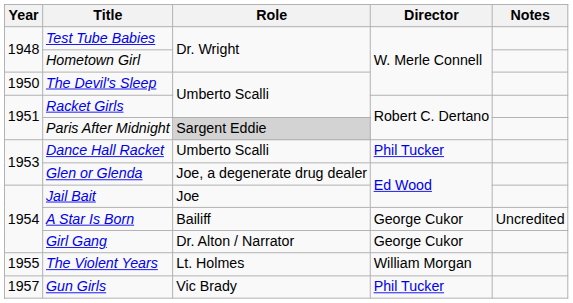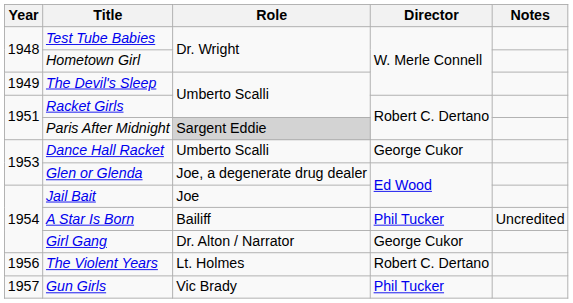The Devil's Sleep | Year: 1950 -> 1949
Dance Hall Racket | Director: Phil Tucker -> George Cukor
A Star Is Born | Director: George Cukor -> Phil Tucker
The Violent Years | Year: 1955 -> 1956
The Violent Years | Director: William Morgan -> Robert C. Dertano
